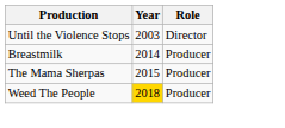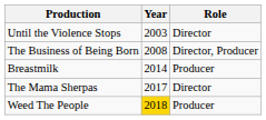+ row: The Business of Being Born | 2008 | Director, Producer
The Mama Sherpas | Year: 2015 -> 2017
The Mama Sherpas | Role: Producer -> Director
